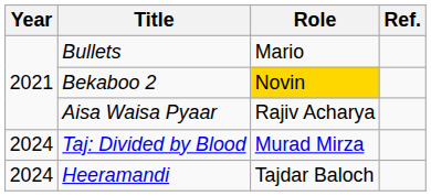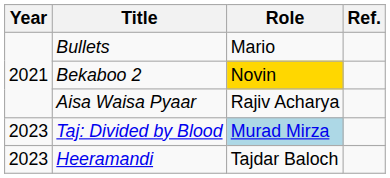Taj: Divided by Blood | Year: 2024 -> 2023
Taj: Divided by Blood | Role: no background -> lightblue background
Heeramandi | Year: 2024 -> 2023
